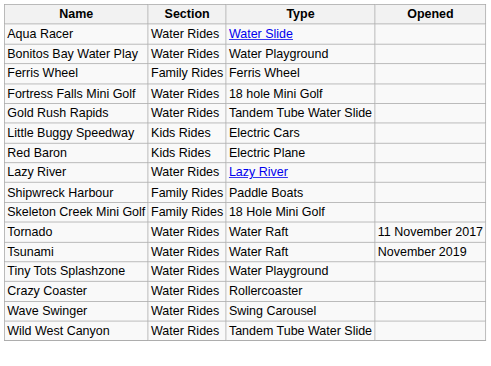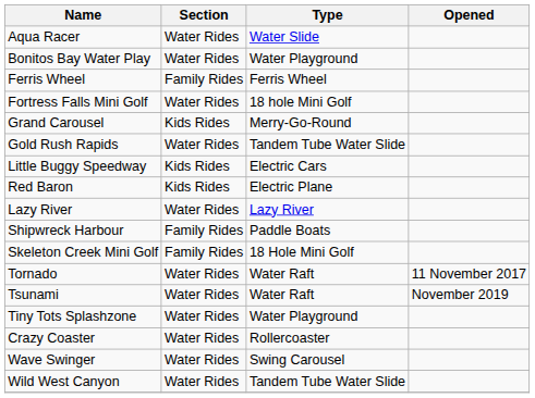+ row: Grand Carousel | Kids Rides | Merry-Go-Round
